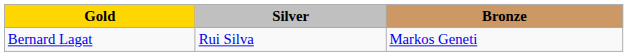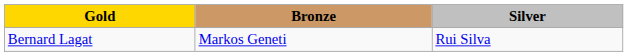columns swapped: Silver <-> Bronze
